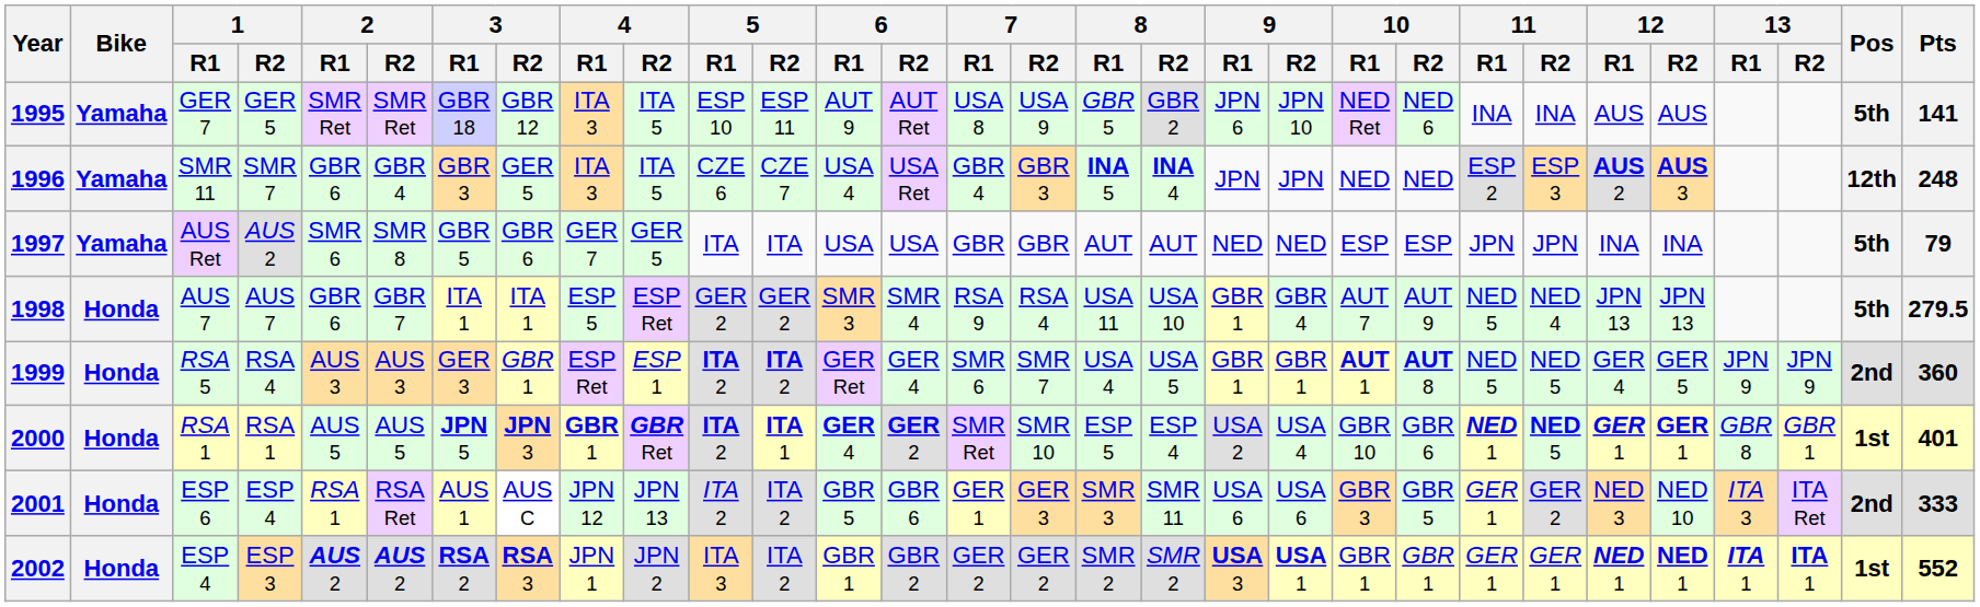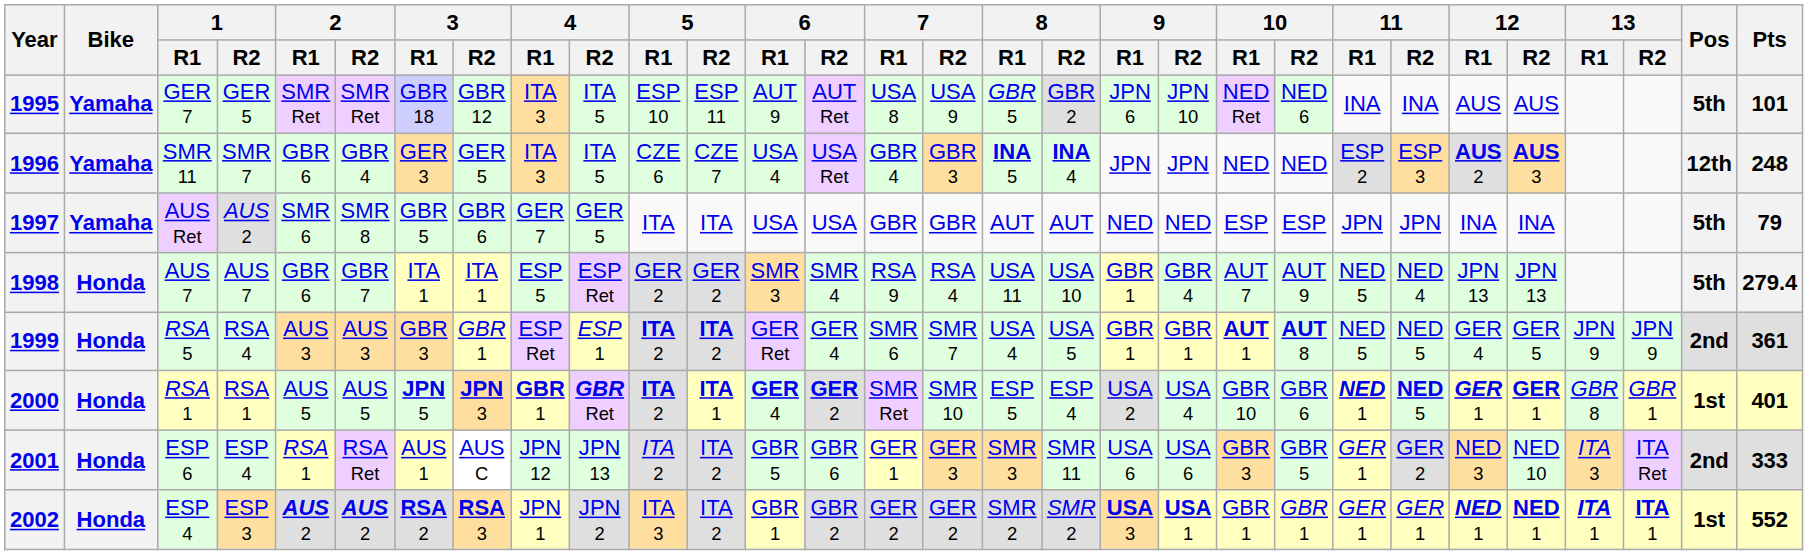1995 | Pts: 141 -> 101
1996 | 3 / R1: GBR 3 -> GER 3
1998 | Pts: 279.5 -> 279.4
1999 | 3 / R1: GER 3 -> GBR 3
1999 | Pts: 360 -> 361
